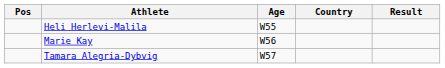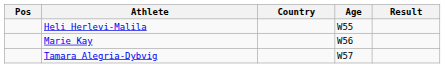columns swapped: Age <-> Country
